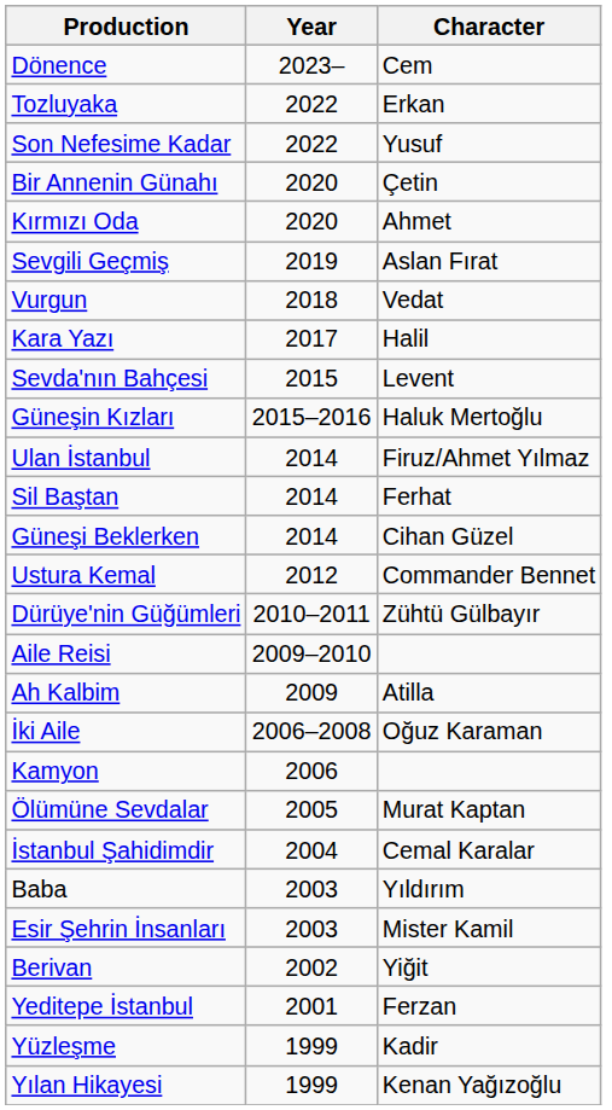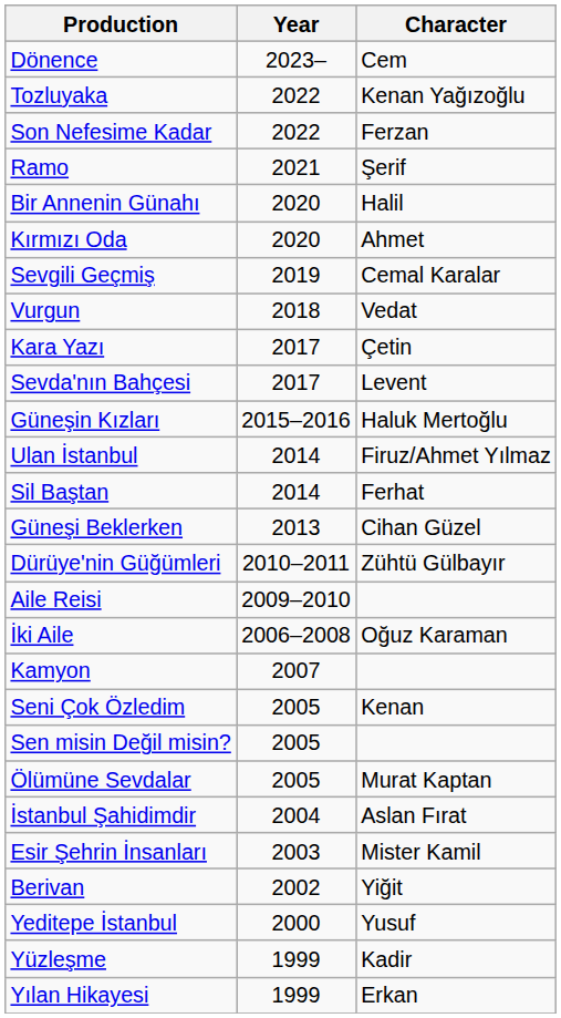Tozluyaka | Character: Erkan -> Kenan Yağızoğlu
Son Nefesime Kadar | Character: Yusuf -> Ferzan
+ row: Ramo | 2021 | Şerif
Bir Annenin Günahı | Character: Çetin -> Halil
Sevgili Geçmiş | Character: Aslan Fırat -> Cemal Karalar
Kara Yazı | Character: Halil -> Çetin
Sevda'nın Bahçesi | Year: 2015 -> 2017
Güneşi Beklerken | Year: 2014 -> 2013
- row: Ustura Kemal | 2012 | Commander Bennet
- row: Ah Kalbim | 2009 | Atilla
Kamyon | Year: 2006 -> 2007
+ row: Seni Çok Özledim | 2005 | Kenan
+ row: Sen misin Değil misin? | 2005
İstanbul Şahidimdir | Character: Cemal Karalar -> Aslan Fırat
- row: Baba | 2003 | Yıldırım
Yeditepe İstanbul | Year: 2001 -> 2000
Yeditepe İstanbul | Character: Ferzan -> Yusuf
Yılan Hikayesi | Character: Kenan Yağızoğlu -> Erkan
